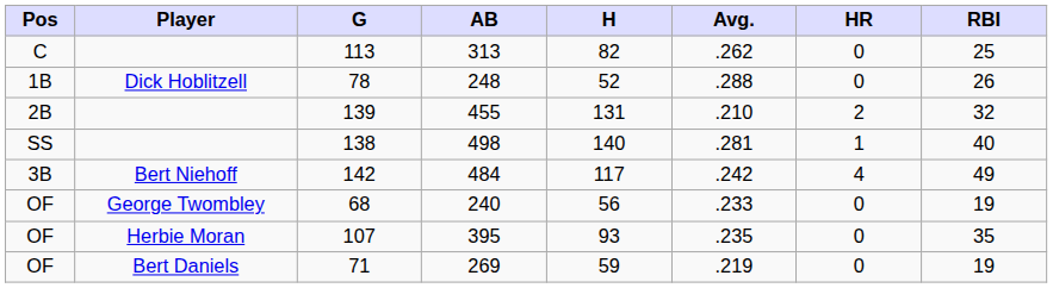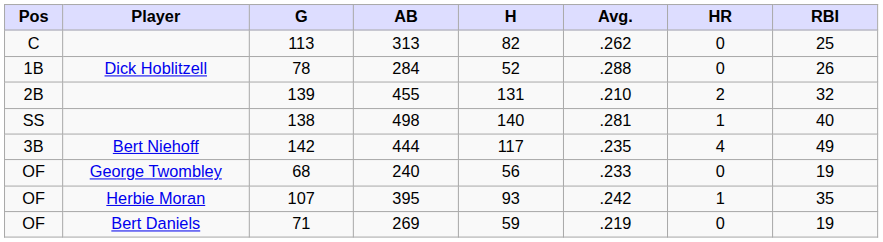78 | AB: 248 -> 284
142 | AB: 484 -> 444
142 | Avg.: .242 -> .235
107 | Avg.: .235 -> .242
107 | HR: 0 -> 1
